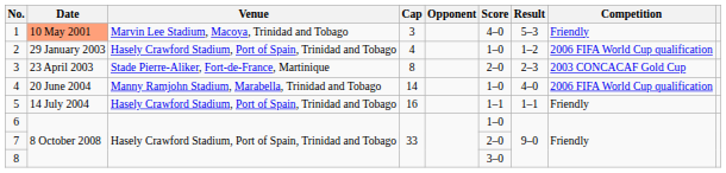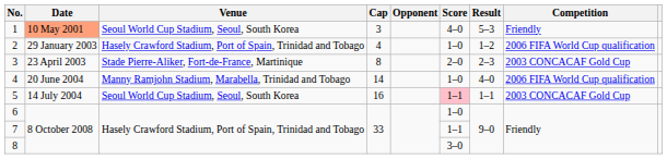1 | Venue: Marvin Lee Stadium, Macoya, Trinidad and Tobago -> Seoul World Cup Stadium, Seoul, South Korea
5 | Venue: Hasely Crawford Stadium, Port of Spain, Trinidad and Tobago -> Seoul World Cup Stadium, Seoul, South Korea
5 | Score: no background -> pink background
5 | Competition: Friendly -> 2003 CONCACAF Gold Cup
7 | Score: 2–0 -> 1–1
